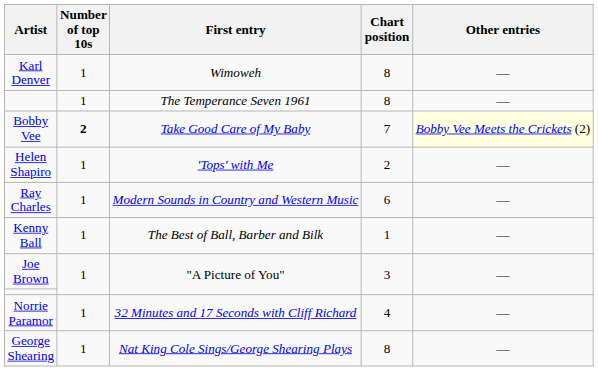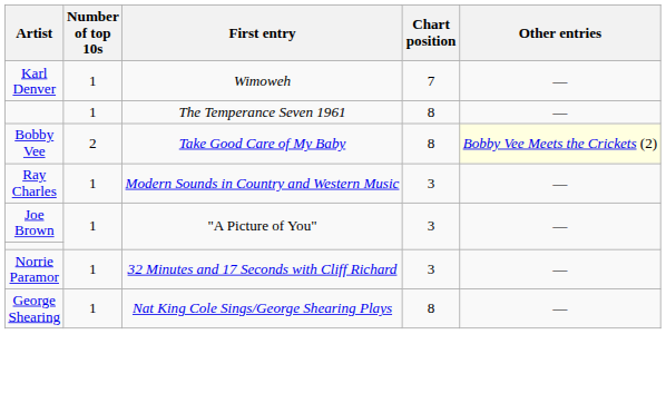Karl Denver | Chart position: 8 -> 7
Bobby Vee | Number of top 10s: bold -> normal
Bobby Vee | Chart position: 7 -> 8
- row: Helen Shapiro | 1 | 'Tops' with Me | 2 | —
Ray Charles | Chart position: 6 -> 3
- row: Kenny Ball | 1 | The Best of Ball, Barber and Bilk | 1 | —
Norrie Paramor | Chart position: 4 -> 3
